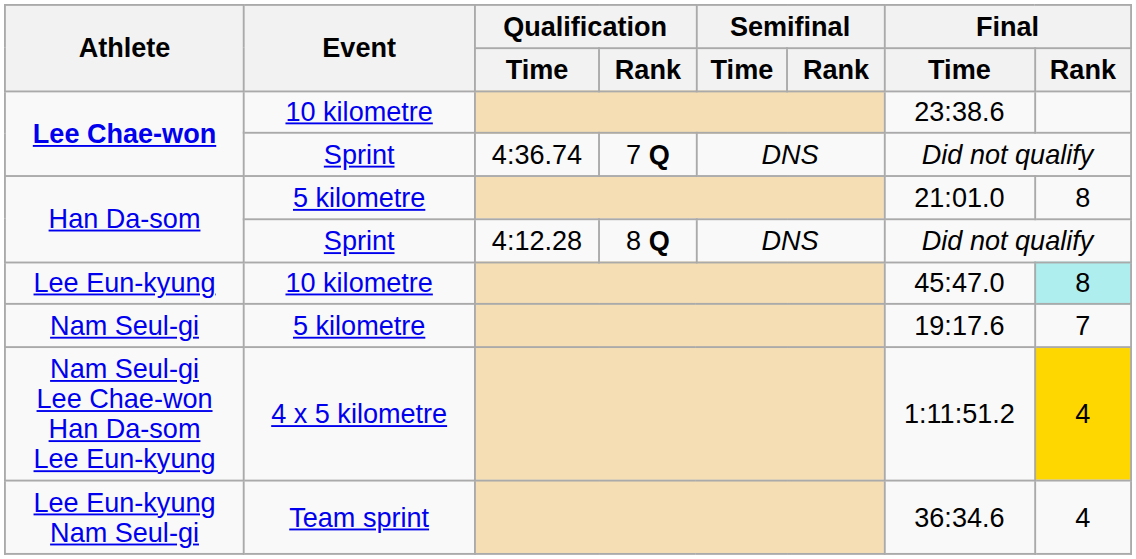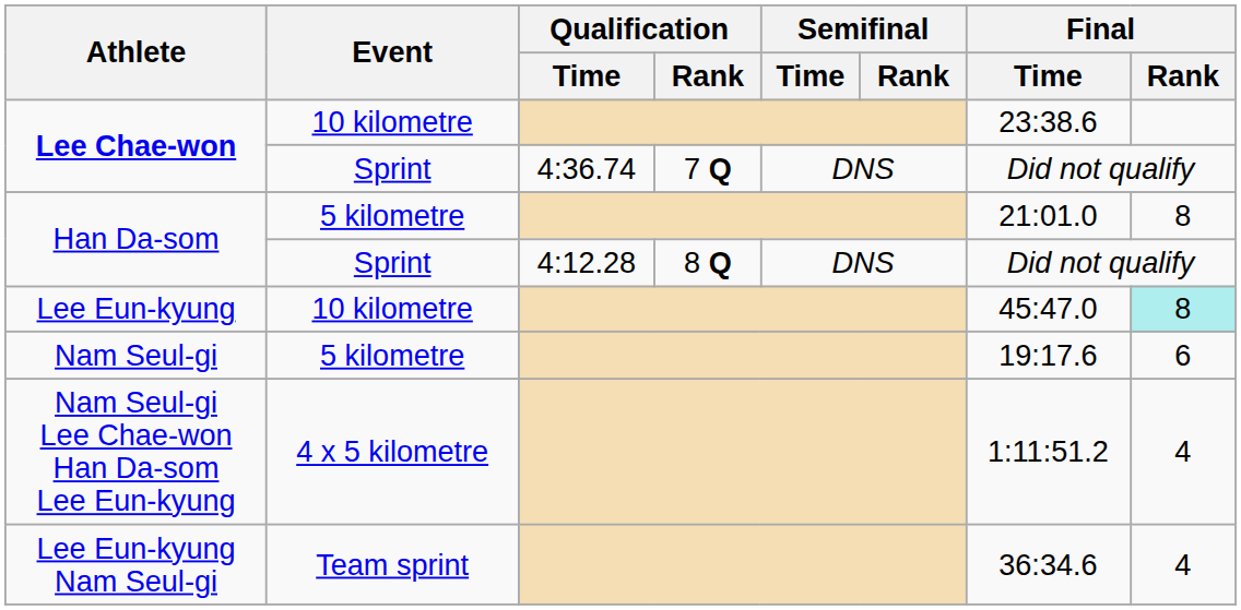Nam Seul-gi | Final / Rank: 7 -> 6
Nam Seul-gi Lee Chae-won Han Da-som Lee Eun-kyung | Final / Rank: gold background -> no background
